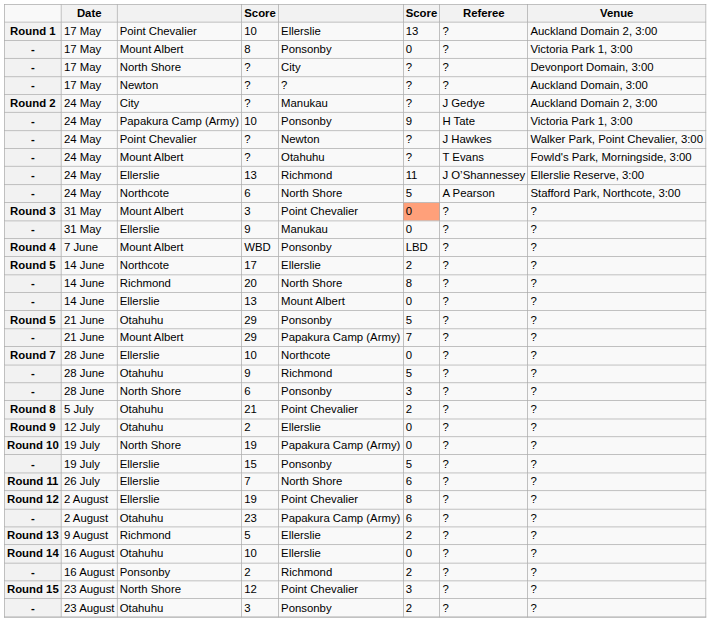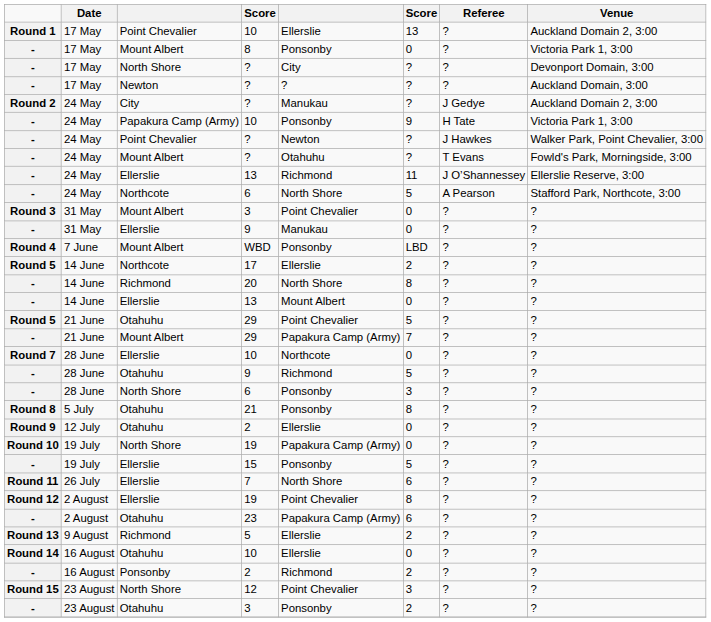Mount Albert / 3 | column 6: lightsalmon background -> no background
Otahuhu / 29 | column 5: Ponsonby -> Point Chevalier
21 | column 5: Point Chevalier -> Ponsonby
21 | column 6: 2 -> 8
